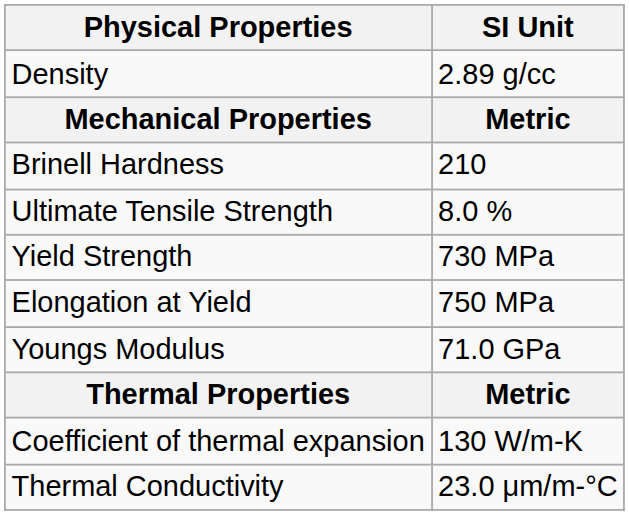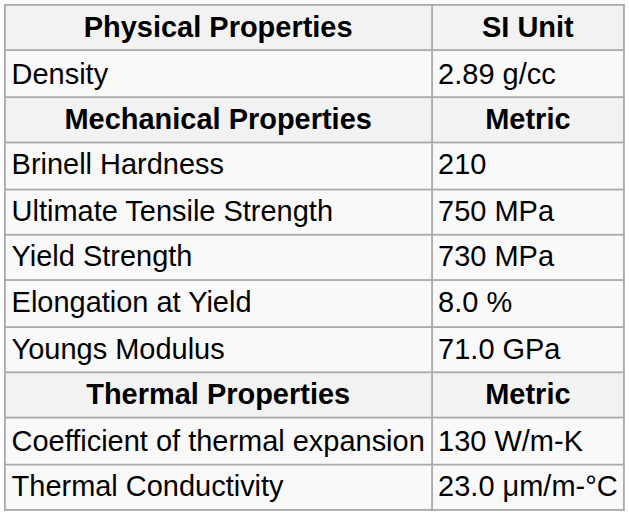Ultimate Tensile Strength | SI Unit: 8.0 % -> 750 MPa
Elongation at Yield | SI Unit: 750 MPa -> 8.0 %
